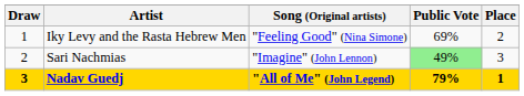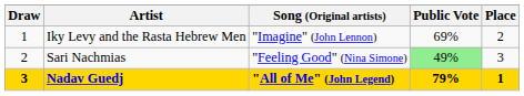Iky Levy and the Rasta Hebrew Men | Song (Original artists): "Feeling Good" (Nina Simone) -> "Imagine" (John Lennon)
Sari Nachmias | Song (Original artists): "Imagine" (John Lennon) -> "Feeling Good" (Nina Simone)
